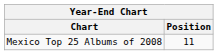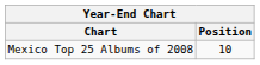Mexico Top 25 Albums of 2008 | Position: 11 -> 10
